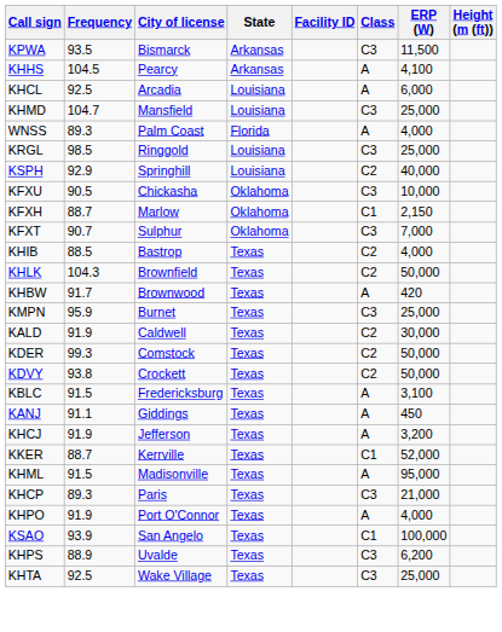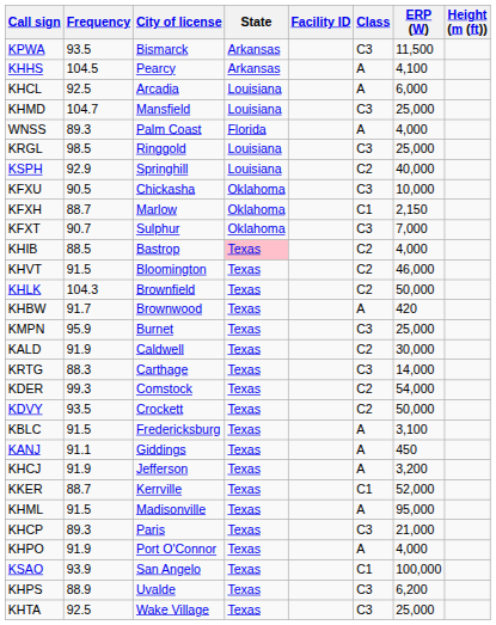KHIB | State: no background -> pink background
+ row: KHVT | 91.5 | Bloomington | Texas | C2 | 46,000
+ row: KRTG | 88.3 | Carthage | Texas | C3 | 14,000
KDER | ERP (W): 50,000 -> 54,000
KDVY | Frequency: 93.8 -> 93.5
